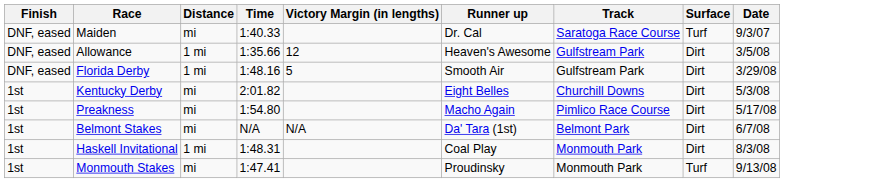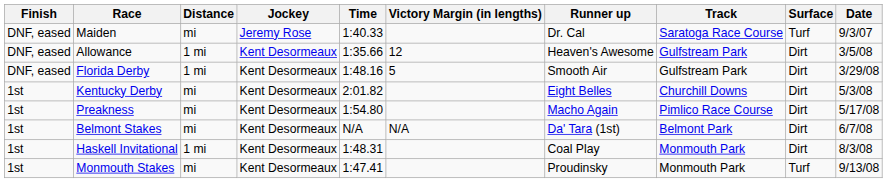+ column: Jockey | Jeremy Rose | Kent Desormeaux | Kent Desormeaux | Kent Desormeaux | Kent Desormeaux | Kent Desormeaux | Kent Desormeaux | Kent Desormeaux
